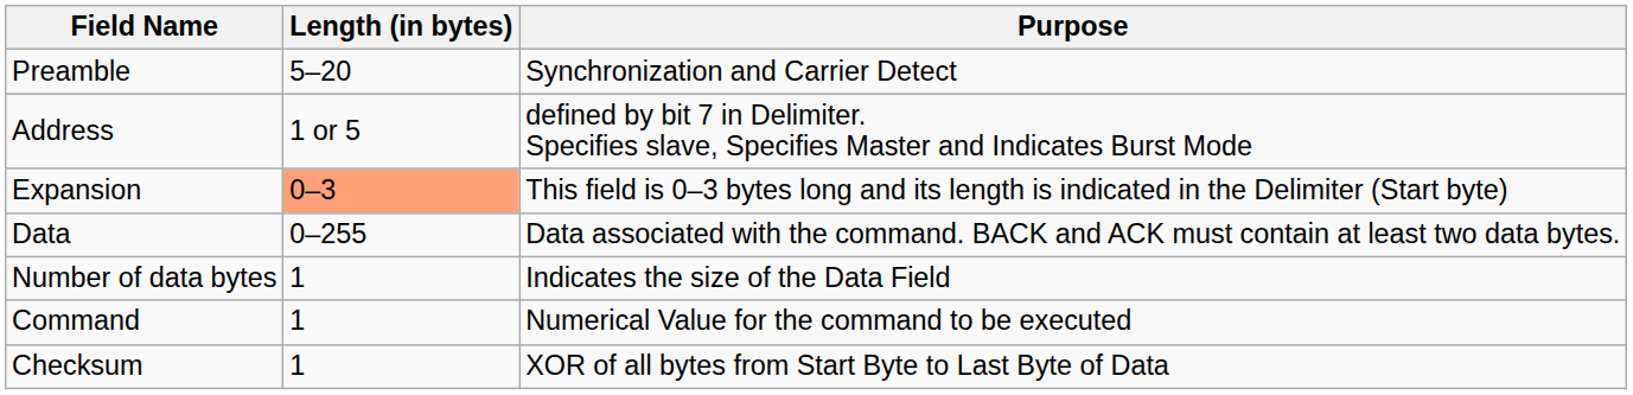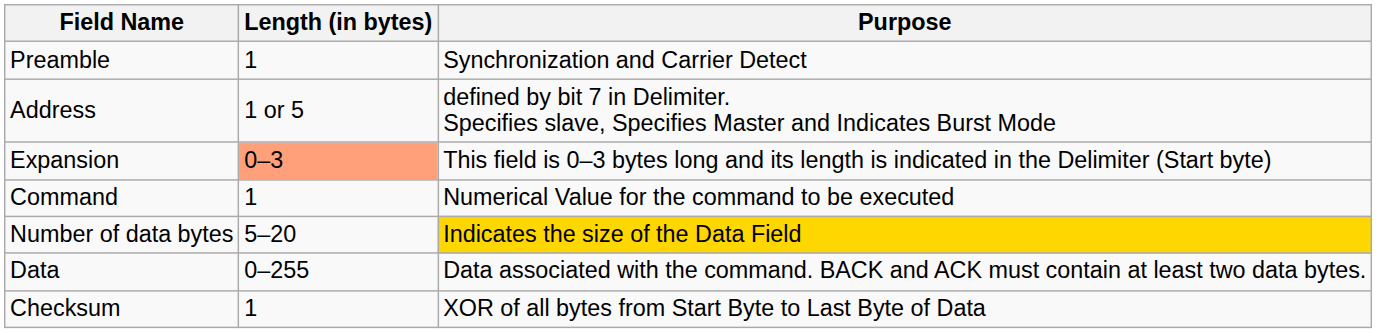Preamble | Length (in bytes): 5–20 -> 1
rows swapped: Command <-> Data
Number of data bytes | Length (in bytes): 1 -> 5–20
Number of data bytes | Purpose: no background -> gold background
